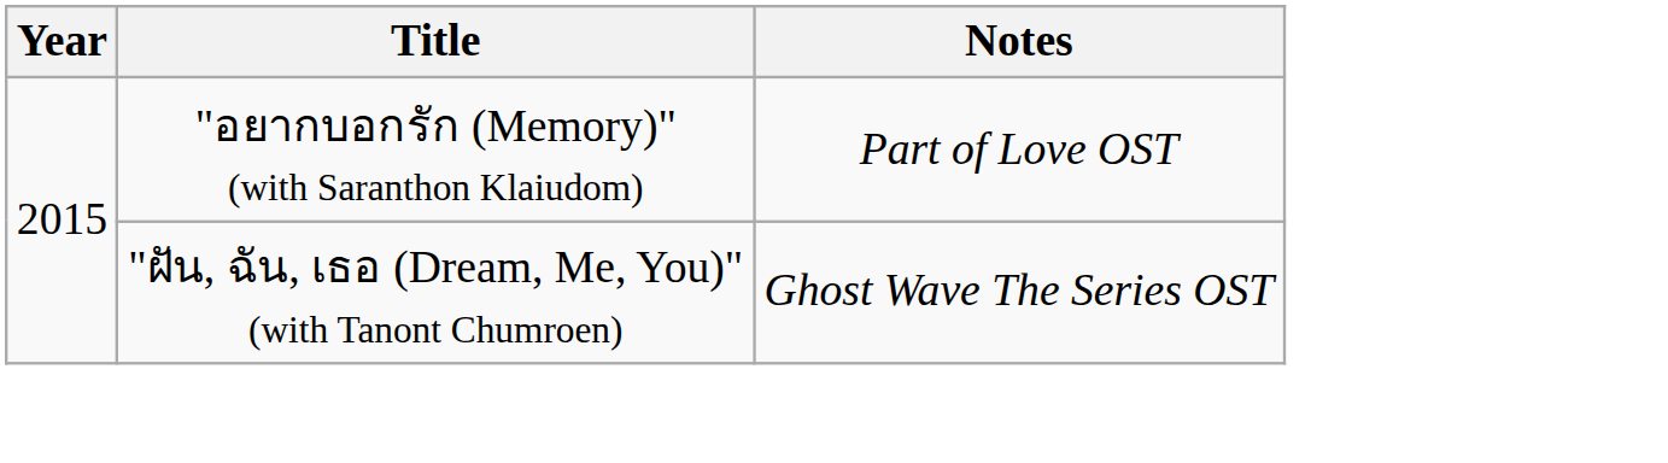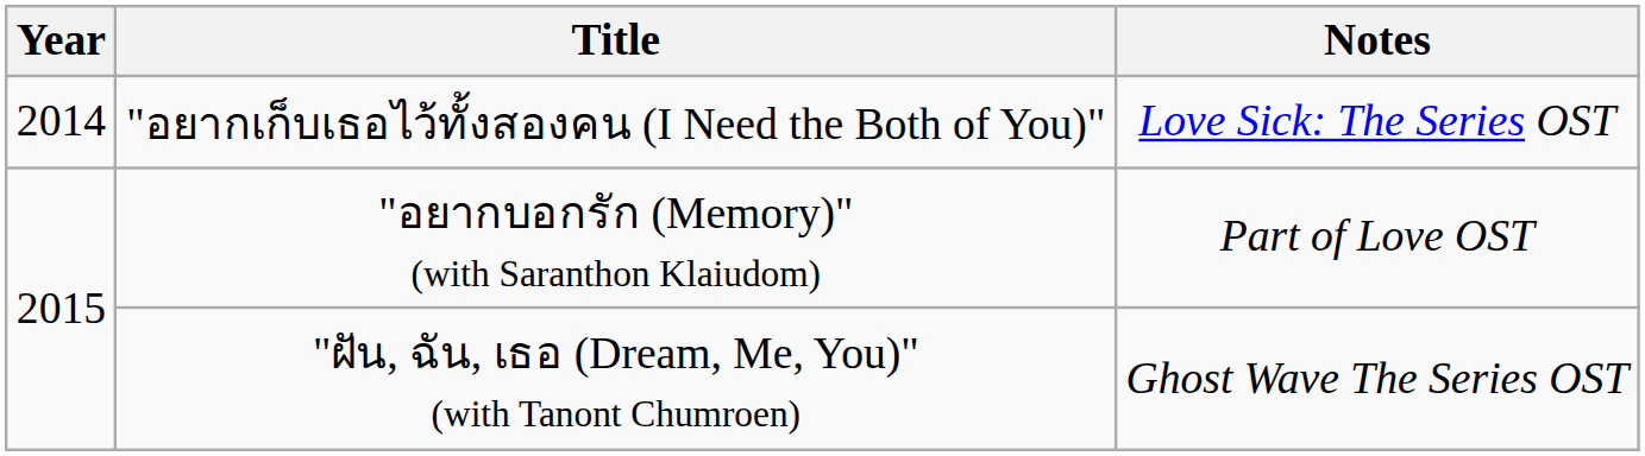+ row: 2014 | "อยากเก็บเธอไว้ทั้งสองคน (I Need the Both of You)" | Love Sick: The Series OST
